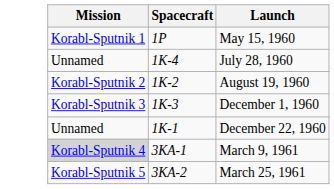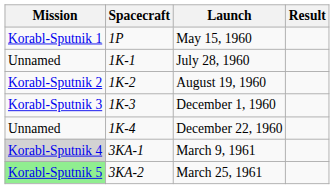+ column: Result
July 28, 1960 | Spacecraft: 1K-4 -> 1K-1
December 22, 1960 | Spacecraft: 1K-1 -> 1K-4
March 25, 1961 | Mission: no background -> lightgreen background
